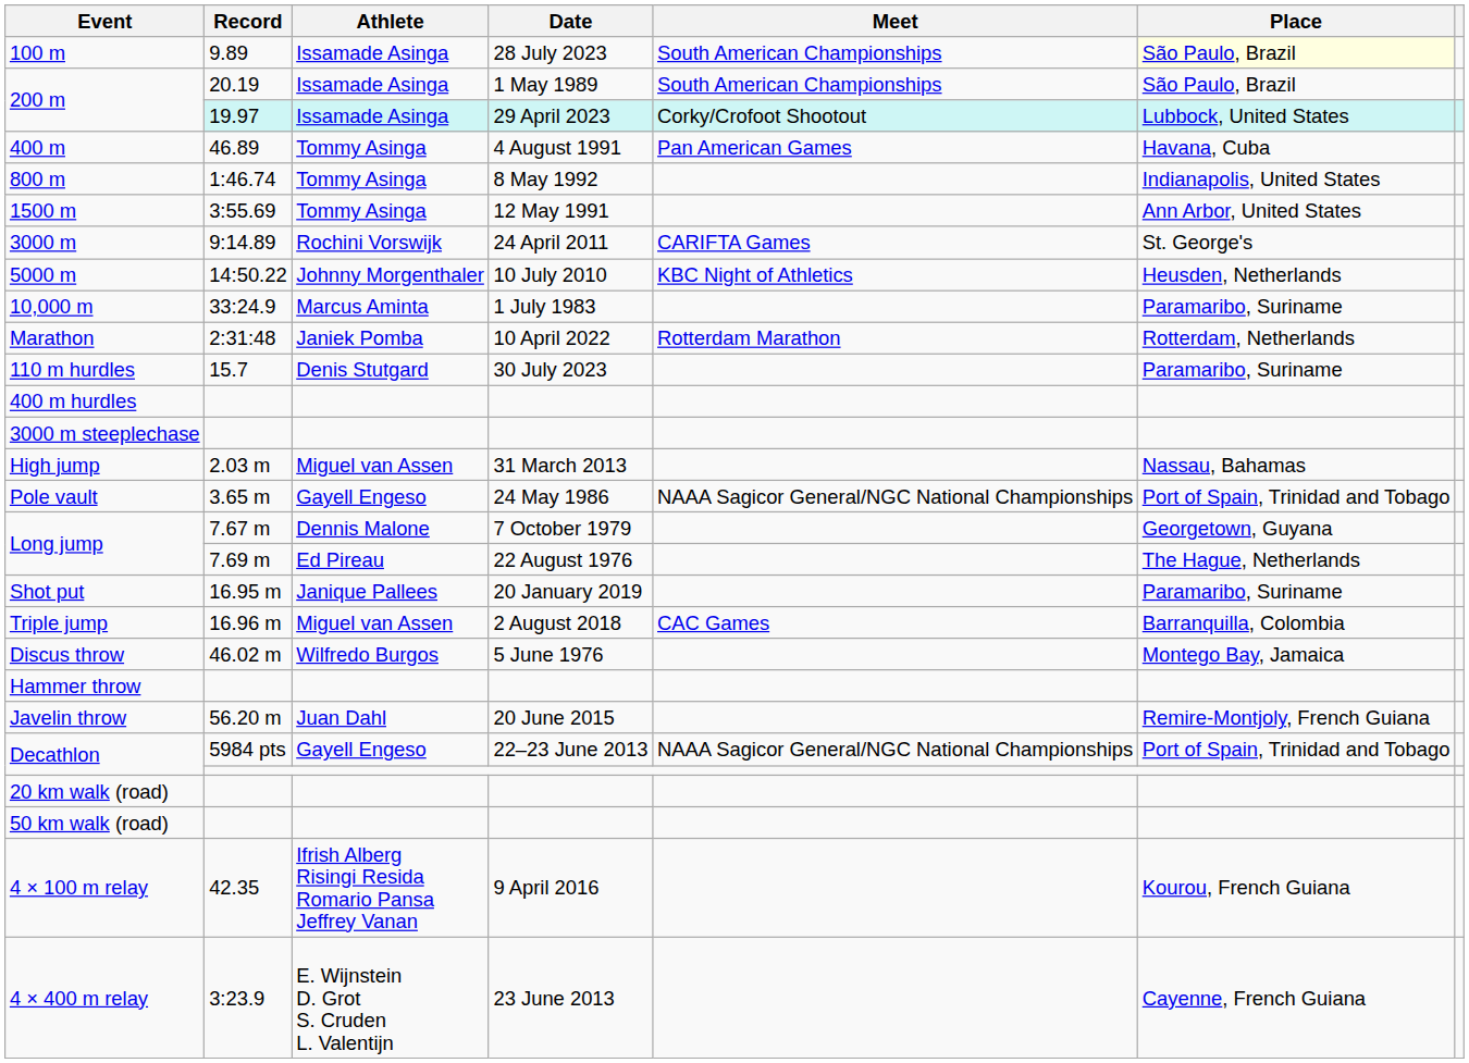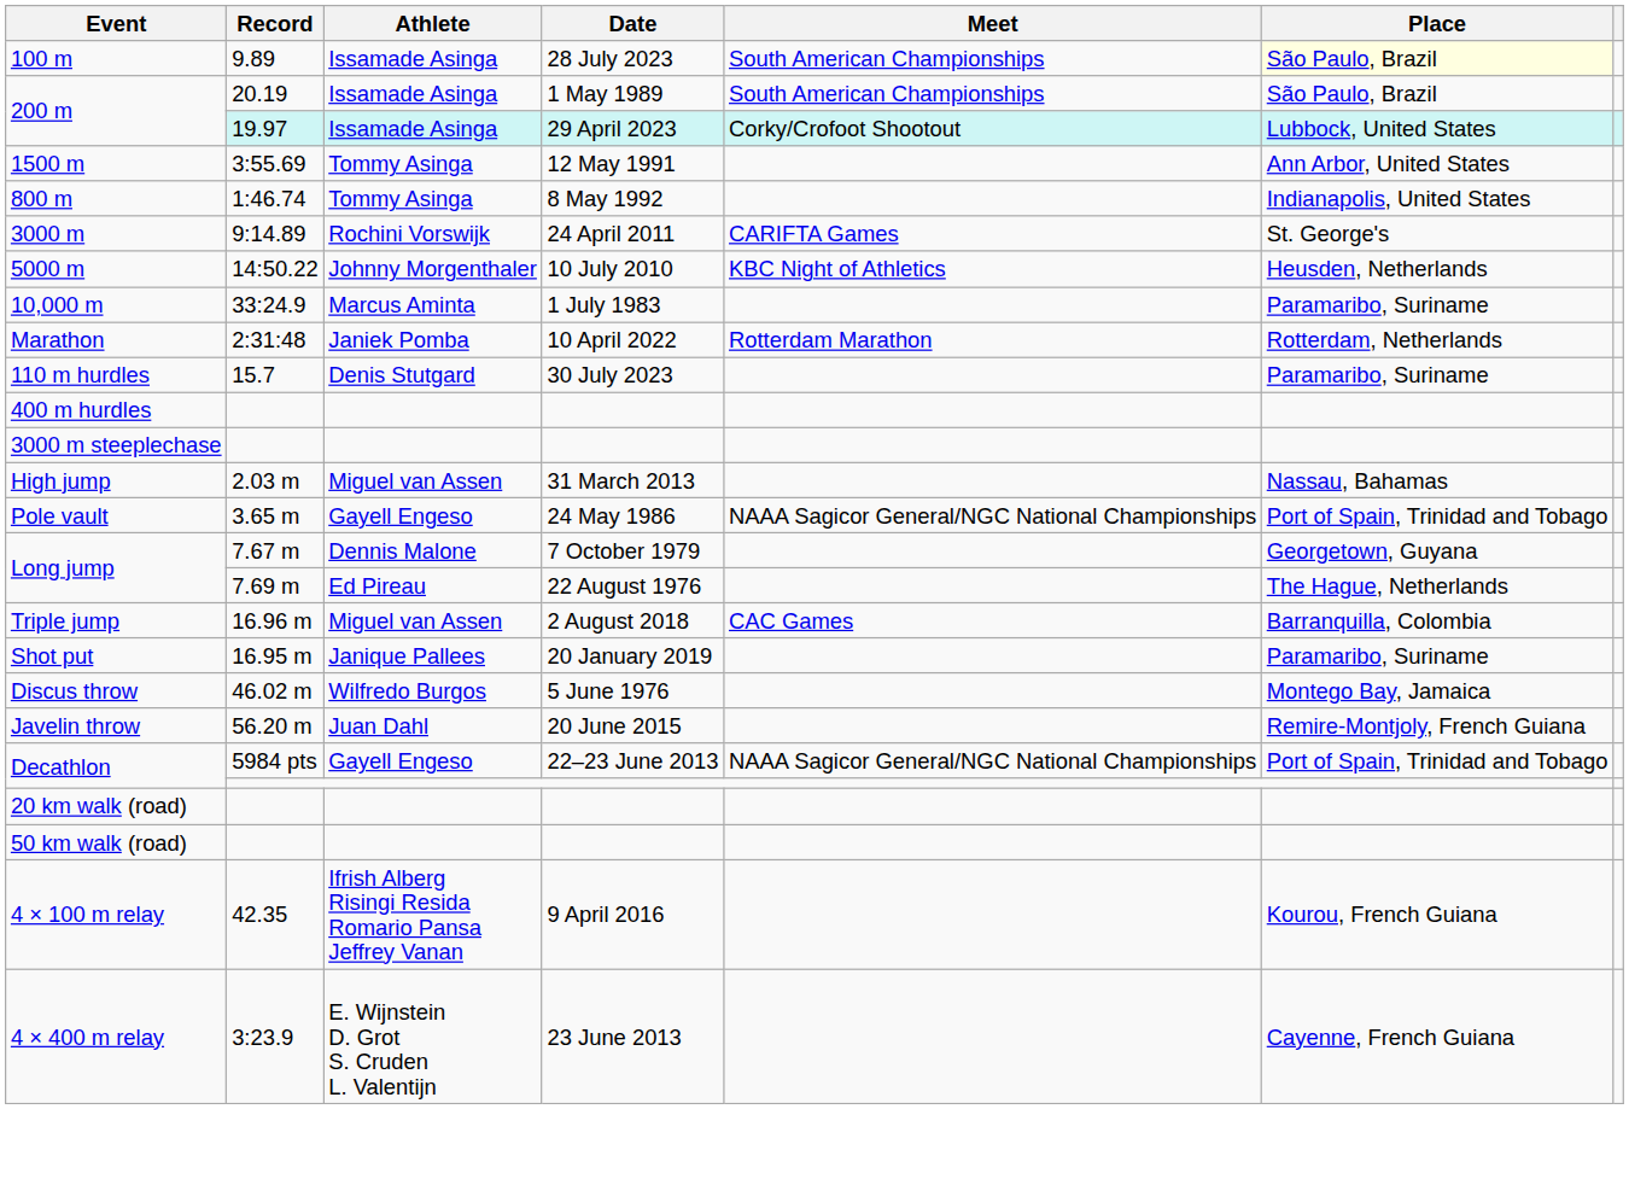- row: 400 m | 46.89 | Tommy Asinga | 4 August 1991 | Pan American Games | Havana, Cuba
rows swapped: 800 m <-> 1500 m
rows swapped: Triple jump <-> Shot put
- row: Hammer throw
